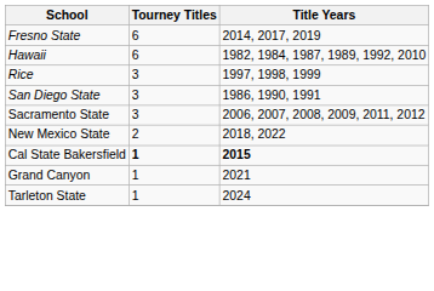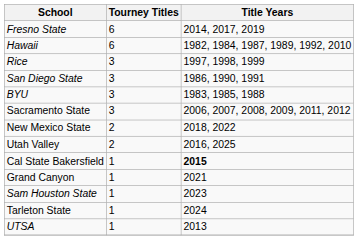+ row: BYU | 3 | 1983, 1985, 1988
+ row: Utah Valley | 2 | 2016, 2025
Cal State Bakersfield | Tourney Titles: bold -> normal
+ row: Sam Houston State | 1 | 2023
+ row: UTSA | 1 | 2013
